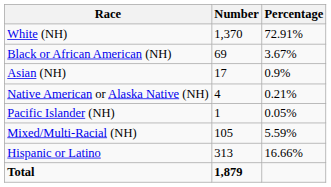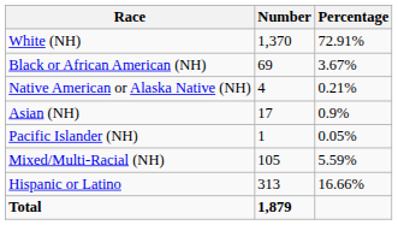rows swapped: Native American or Alaska Native (NH) <-> Asian (NH)
